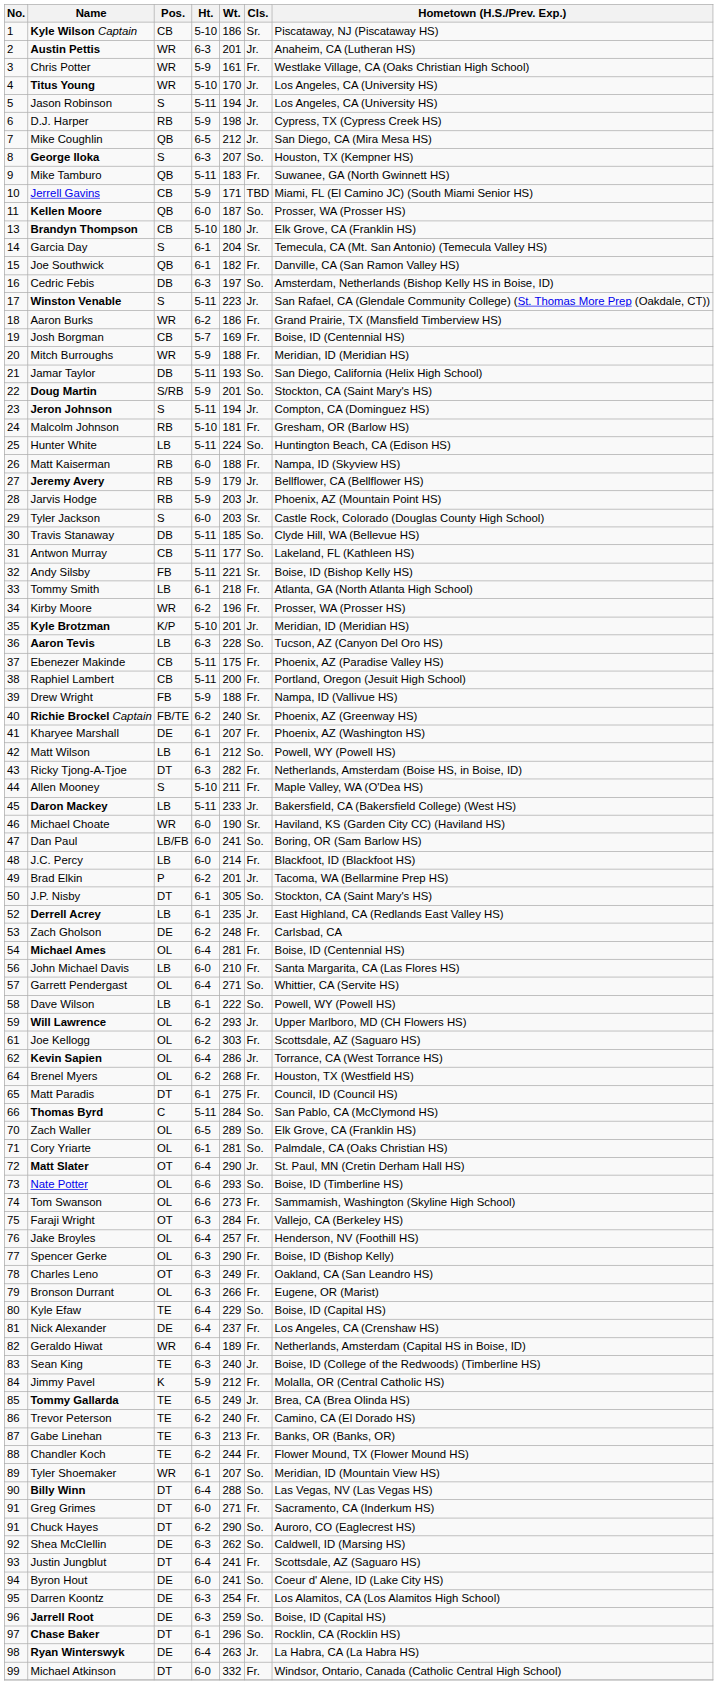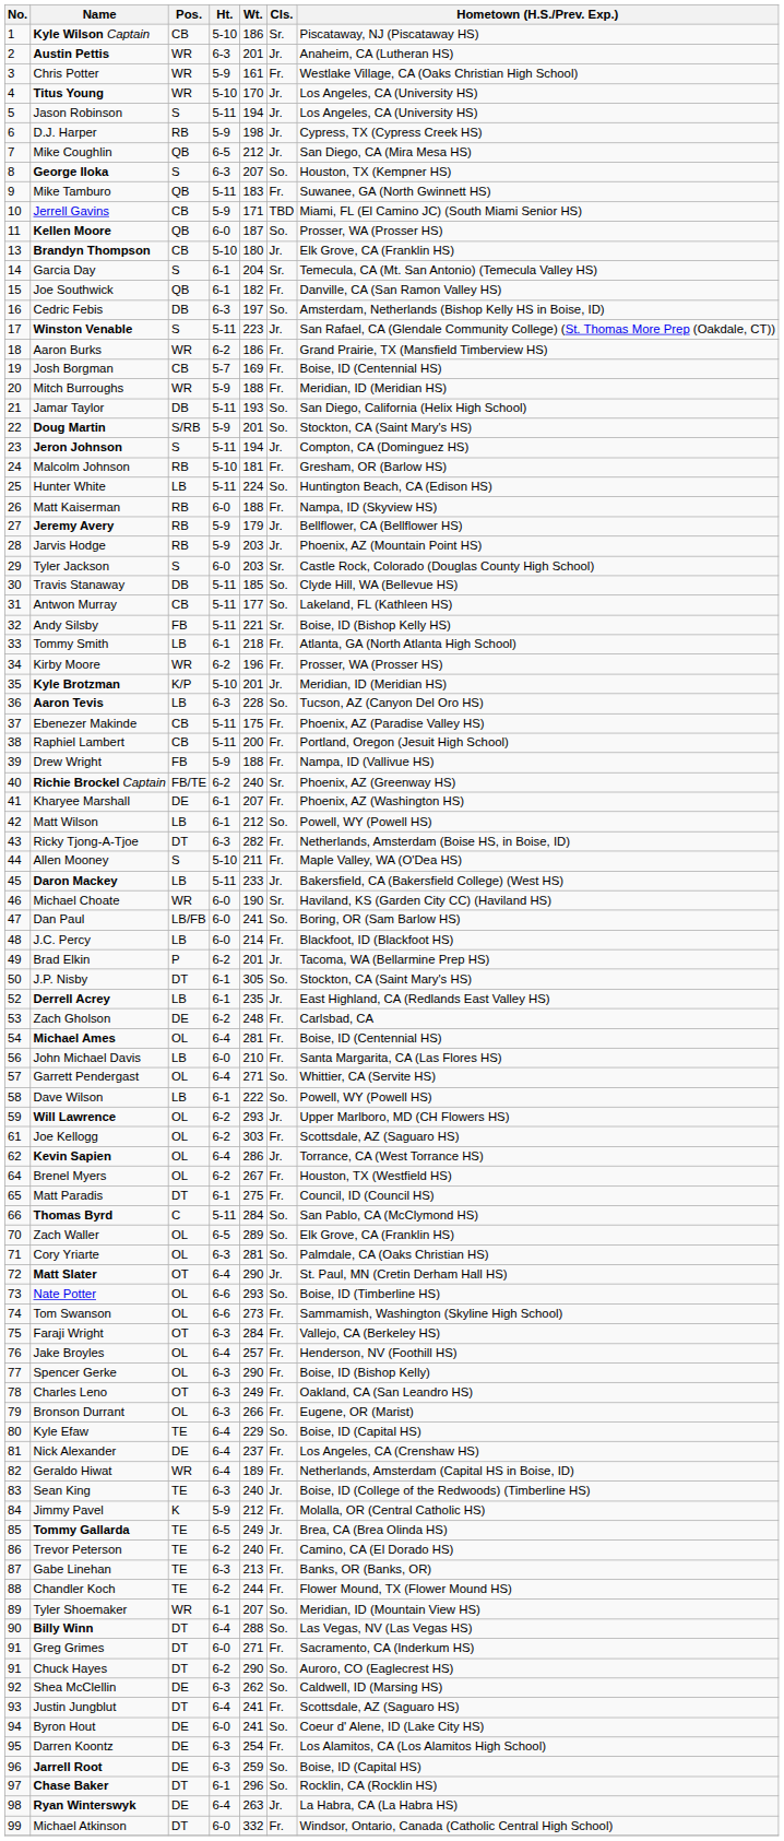Brenel Myers | Wt.: 268 -> 267
Cory Yriarte | Ht.: 6-1 -> 6-3
